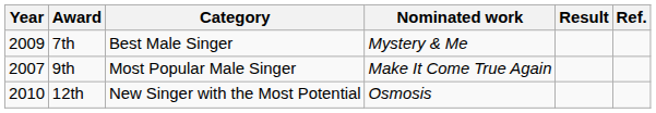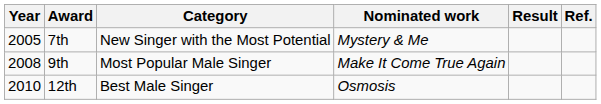7th | Year: 2009 -> 2005
7th | Category: Best Male Singer -> New Singer with the Most Potential
9th | Year: 2007 -> 2008
12th | Category: New Singer with the Most Potential -> Best Male Singer
